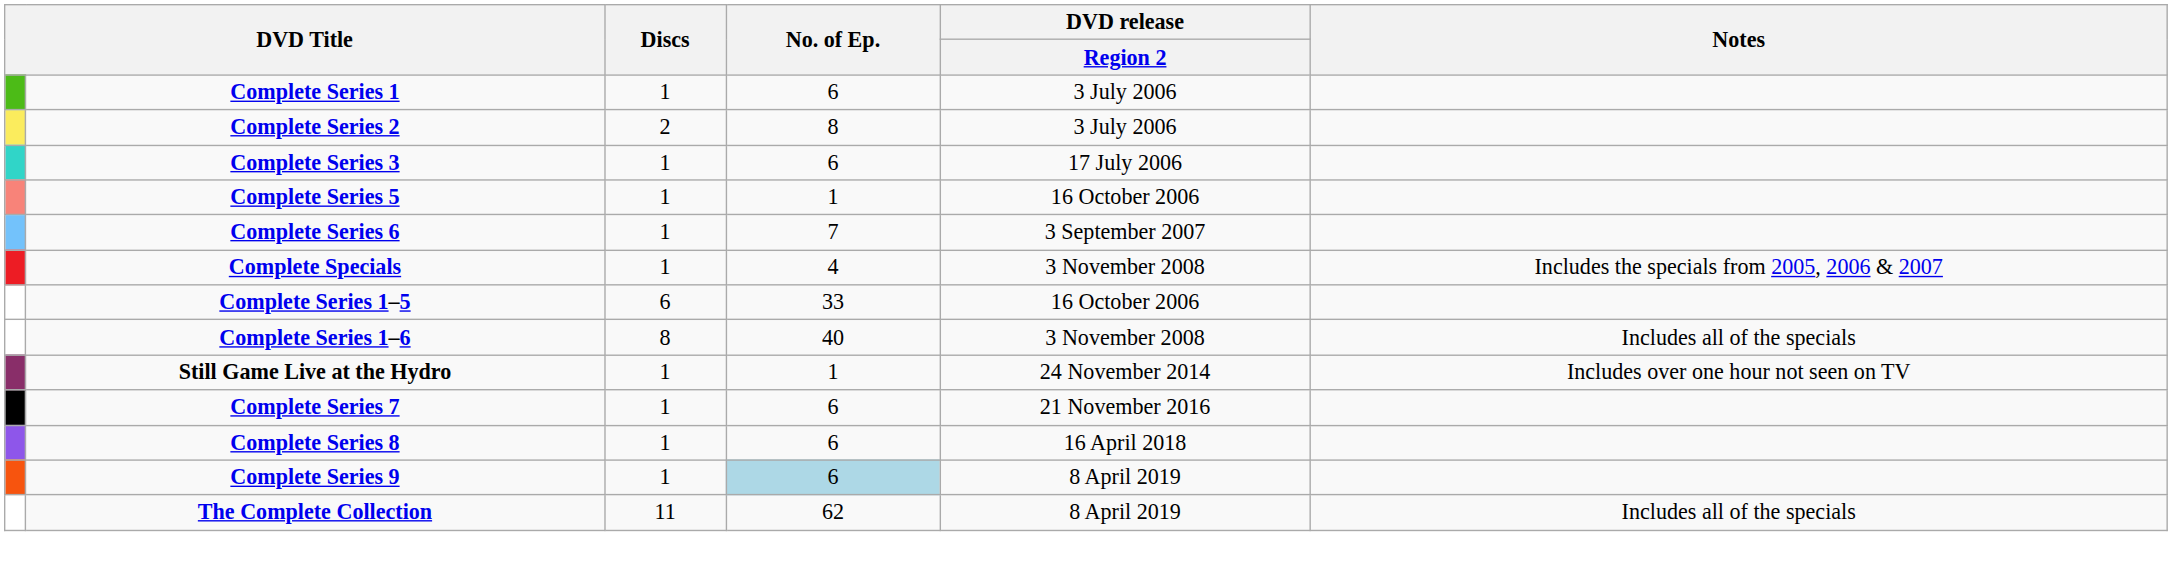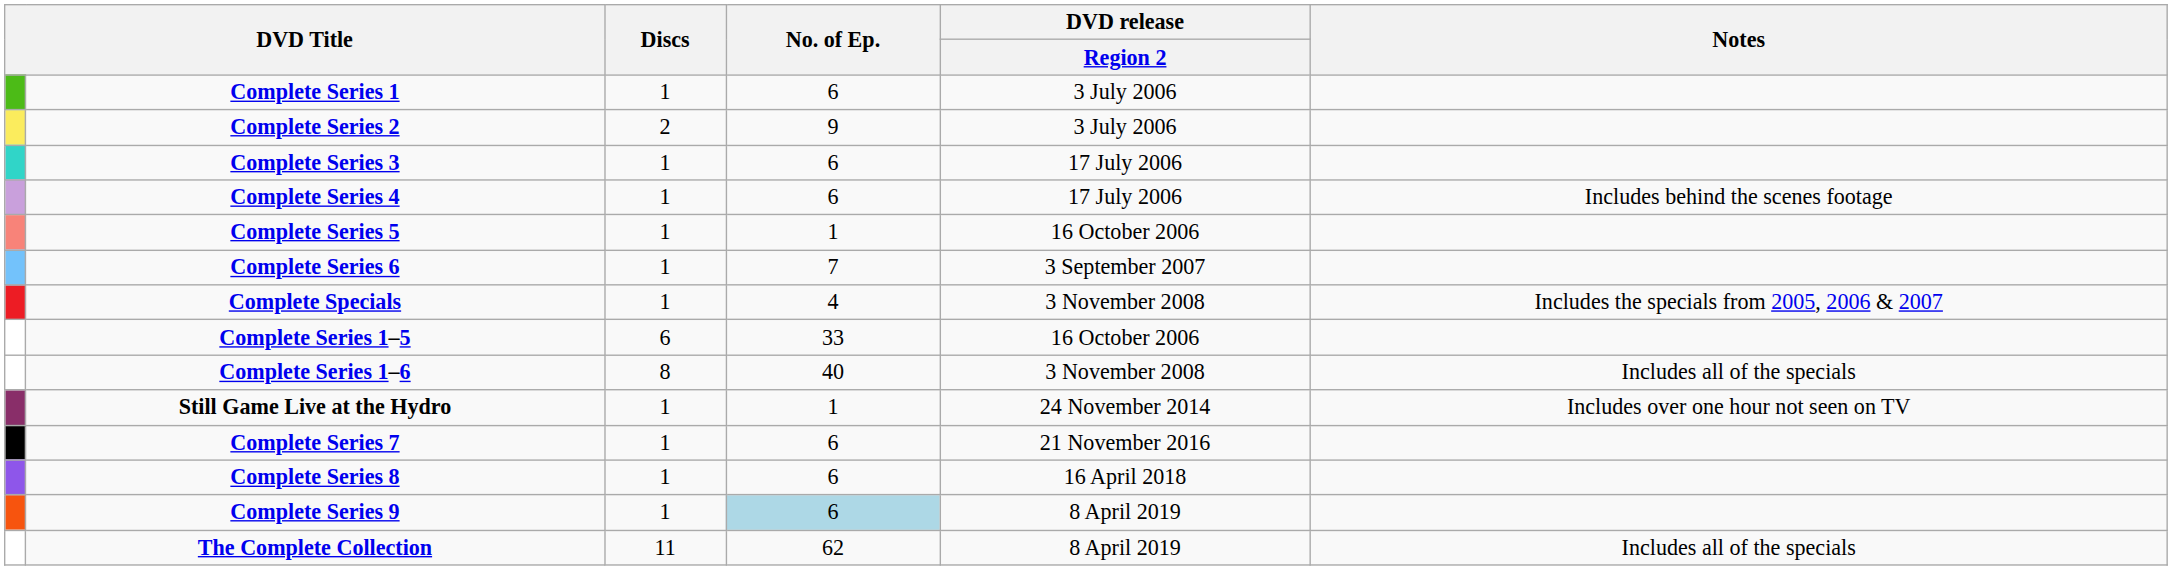Complete Series 2 | No. of Ep.: 8 -> 9
+ row: Complete Series 4 | 1 | 6 | 17 July 2006 | Includes behind the scenes footage
